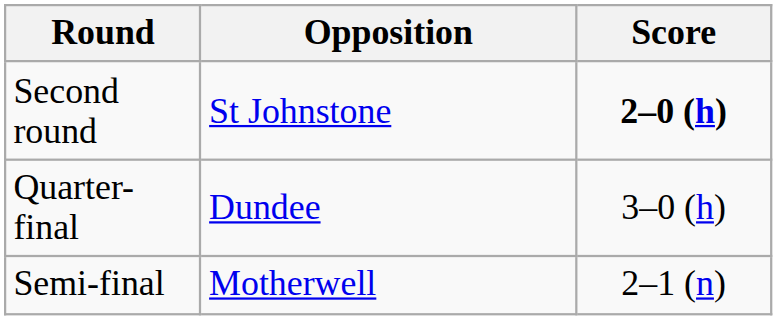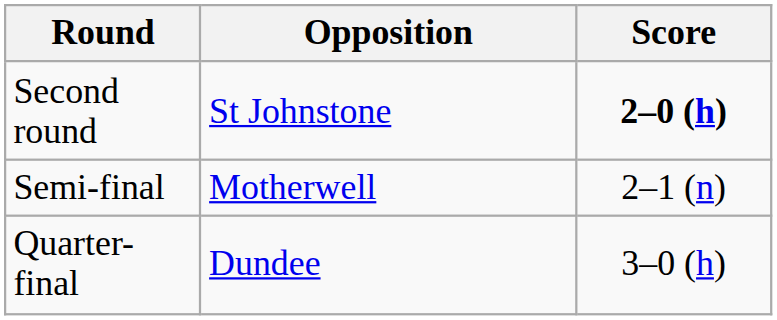rows swapped: Quarter-final <-> Semi-final
